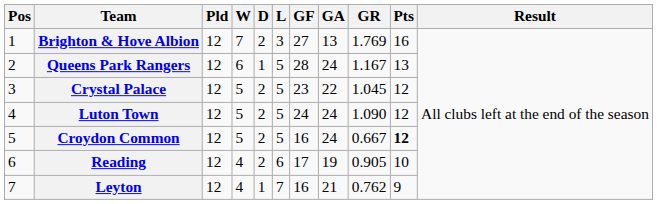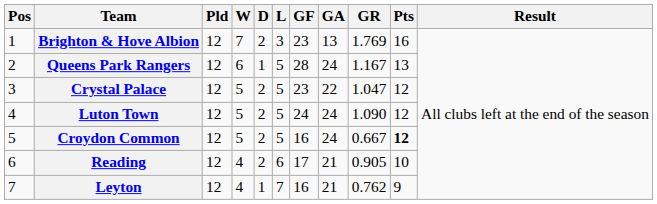Brighton & Hove Albion | GF: 27 -> 23
Crystal Palace | GR: 1.045 -> 1.047
Reading | GA: 19 -> 21
